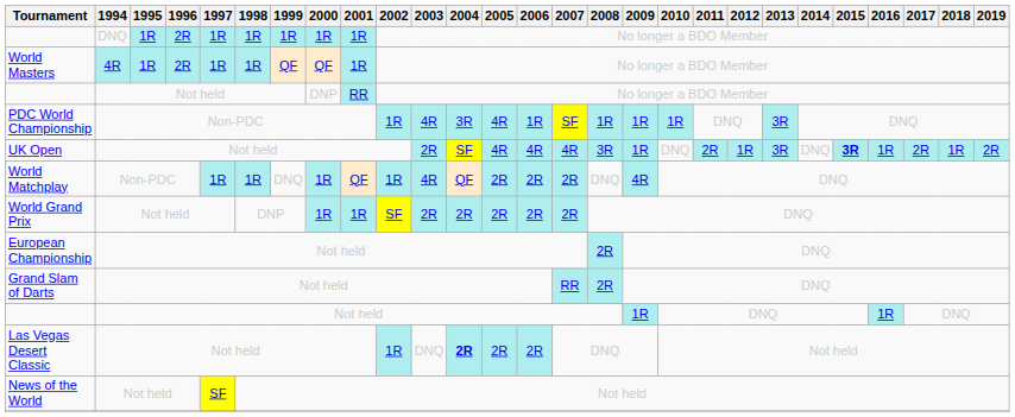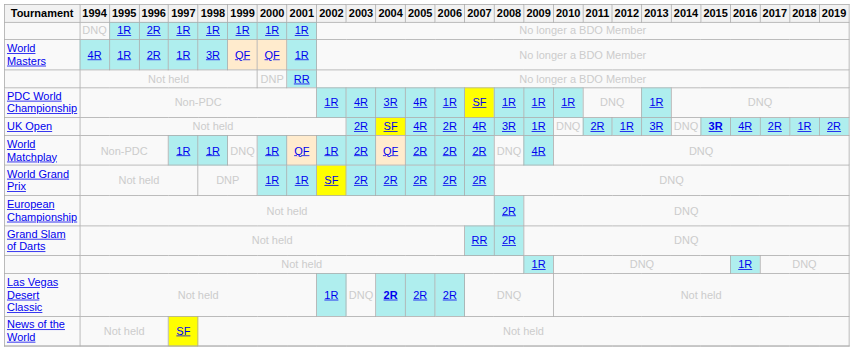World Masters | 1998: 1R -> 3R
PDC World Championship | 2013: 3R -> 1R
UK Open | 2006: 4R -> 2R
UK Open | 2016: 1R -> 4R
World Matchplay | 2003: 4R -> 2R
